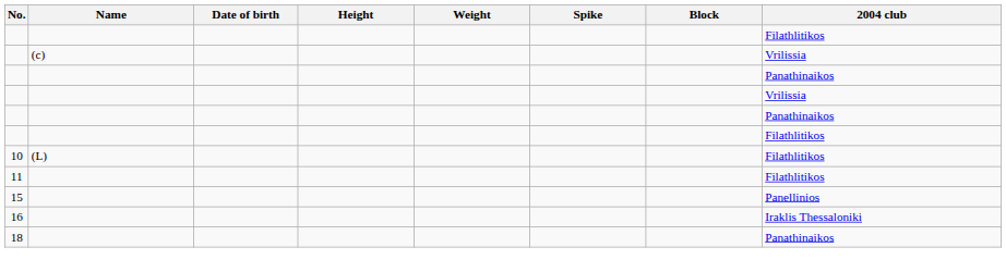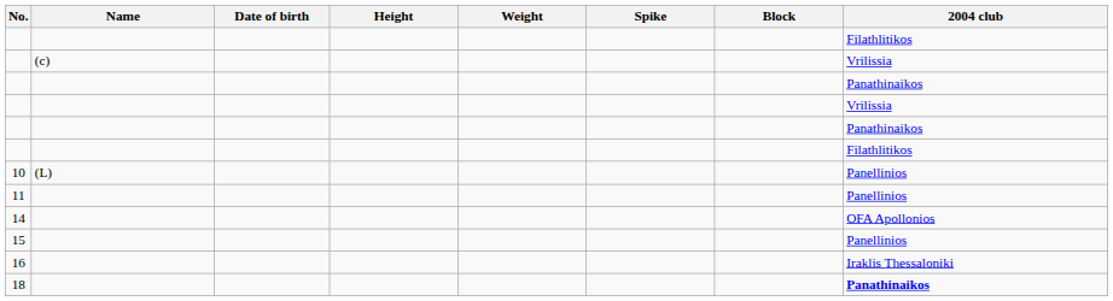10 | 2004 club: Filathlitikos -> Panellinios
11 | 2004 club: Filathlitikos -> Panellinios
+ row: 14 | OFA Apollonios
18 | 2004 club: normal -> bold
